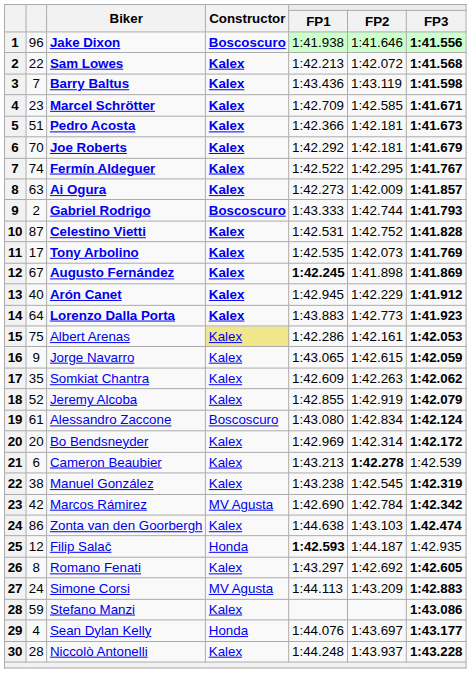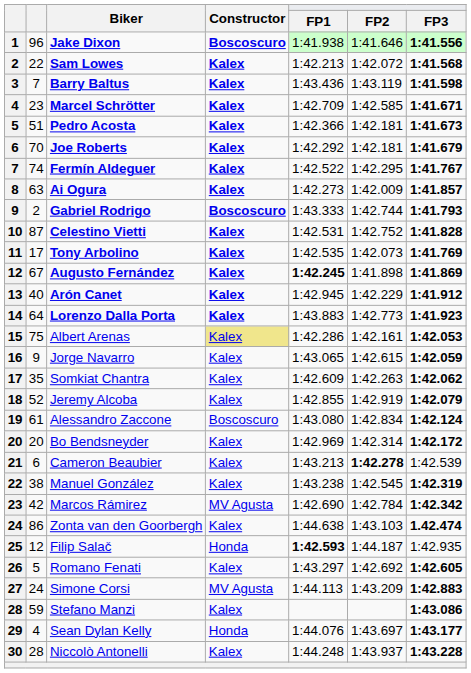Romano Fenati | column 2: 8 -> 5
